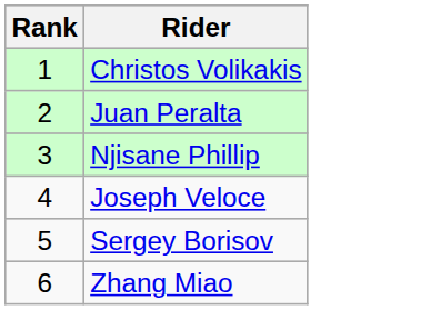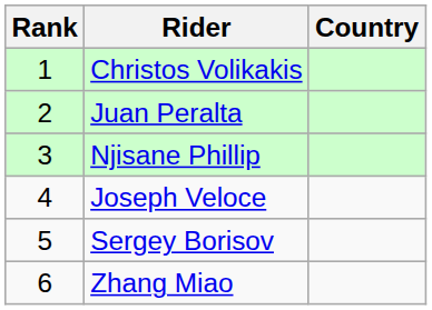+ column: Country
